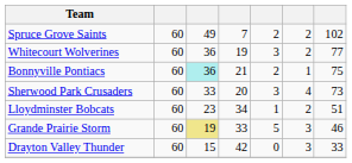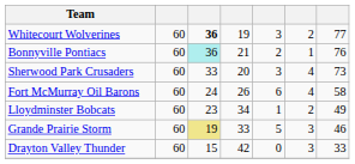- row: Spruce Grove Saints | 60 | 49 | 7 | 2 | 2 | 102
Whitecourt Wolverines | column 3: normal -> bold
Bonnyville Pontiacs | column 7: 75 -> 76
+ row: Fort McMurray Oil Barons | 60 | 24 | 26 | 6 | 4 | 58
Lloydminster Bobcats | column 7: 51 -> 49
